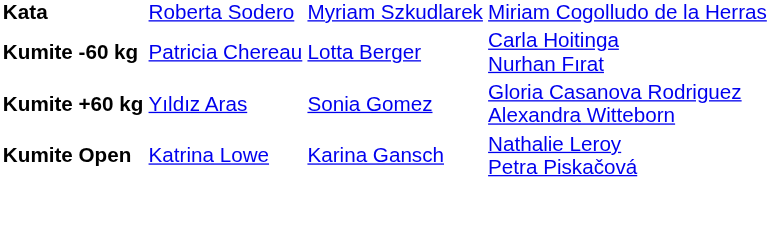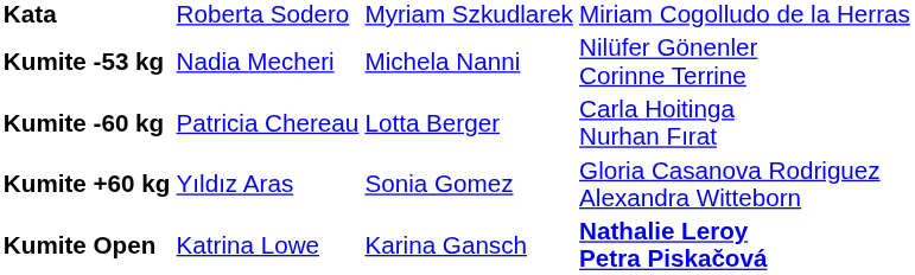+ row: Kumite -53 kg | Nadia Mecheri | Michela Nanni | Nilüfer Gönenler Corinne Terrine
Kumite Open | column 4: normal -> bold
